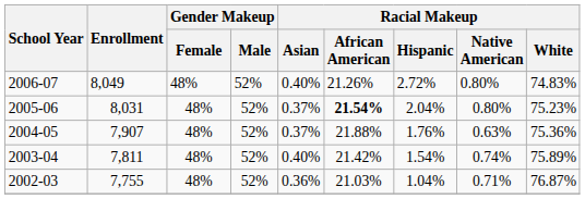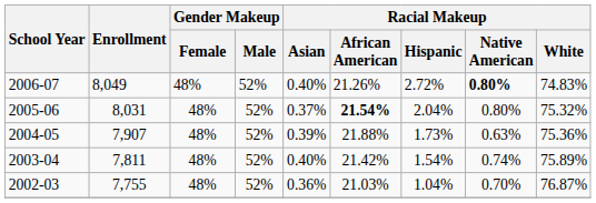2006-07 | Racial Makeup / Native American: normal -> bold
2005-06 | Racial Makeup / White: 75.23% -> 75.32%
2004-05 | Racial Makeup / Asian: 0.37% -> 0.39%
2004-05 | Racial Makeup / Hispanic: 1.76% -> 1.73%
2002-03 | Racial Makeup / Native American: 0.71% -> 0.70%
